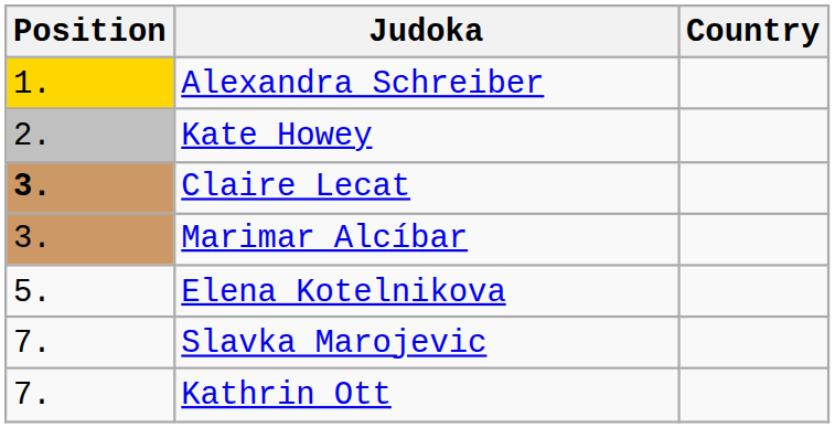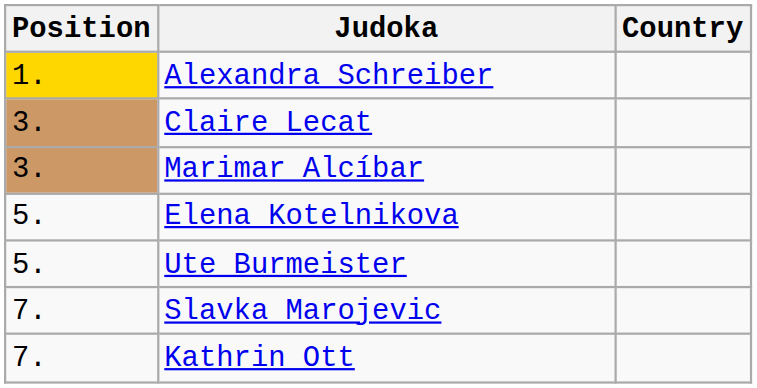- row: 2. | Kate Howey
Claire Lecat | Position: bold -> normal
+ row: 5. | Ute Burmeister
